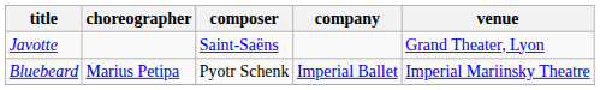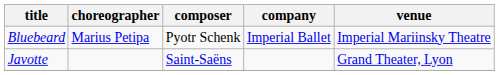rows swapped: Bluebeard <-> Javotte
